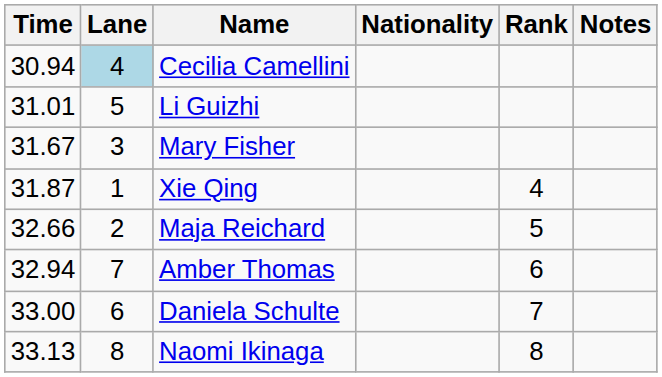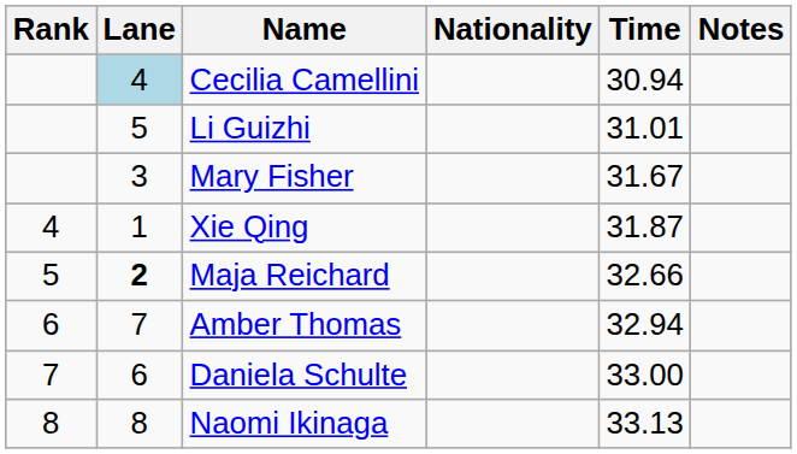columns swapped: Rank <-> Time
Maja Reichard | Lane: normal -> bold
